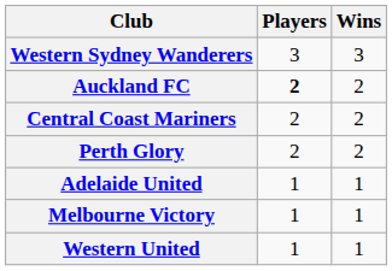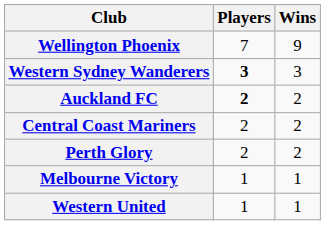+ row: Wellington Phoenix | 7 | 9
Western Sydney Wanderers | Players: normal -> bold
- row: Adelaide United | 1 | 1
